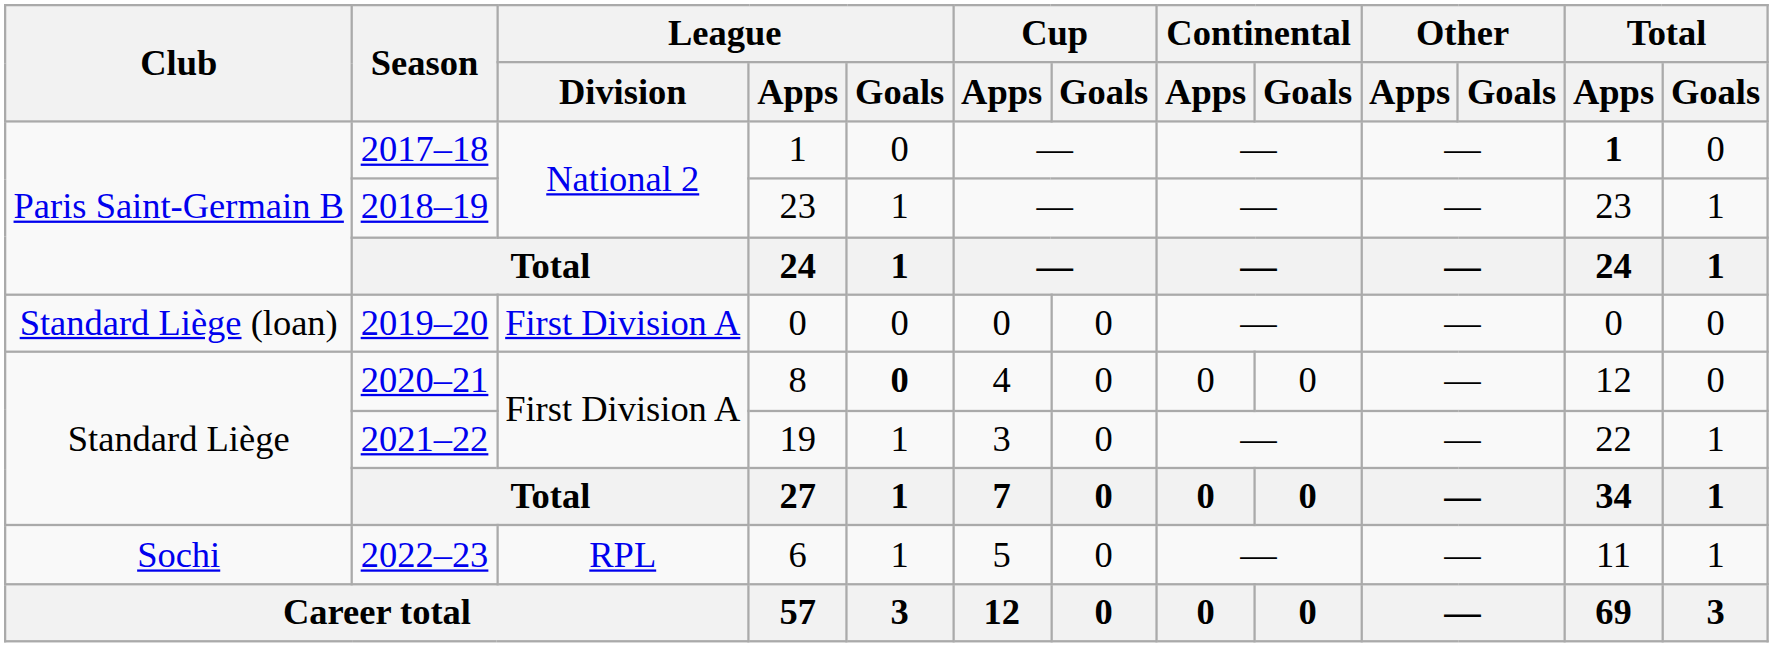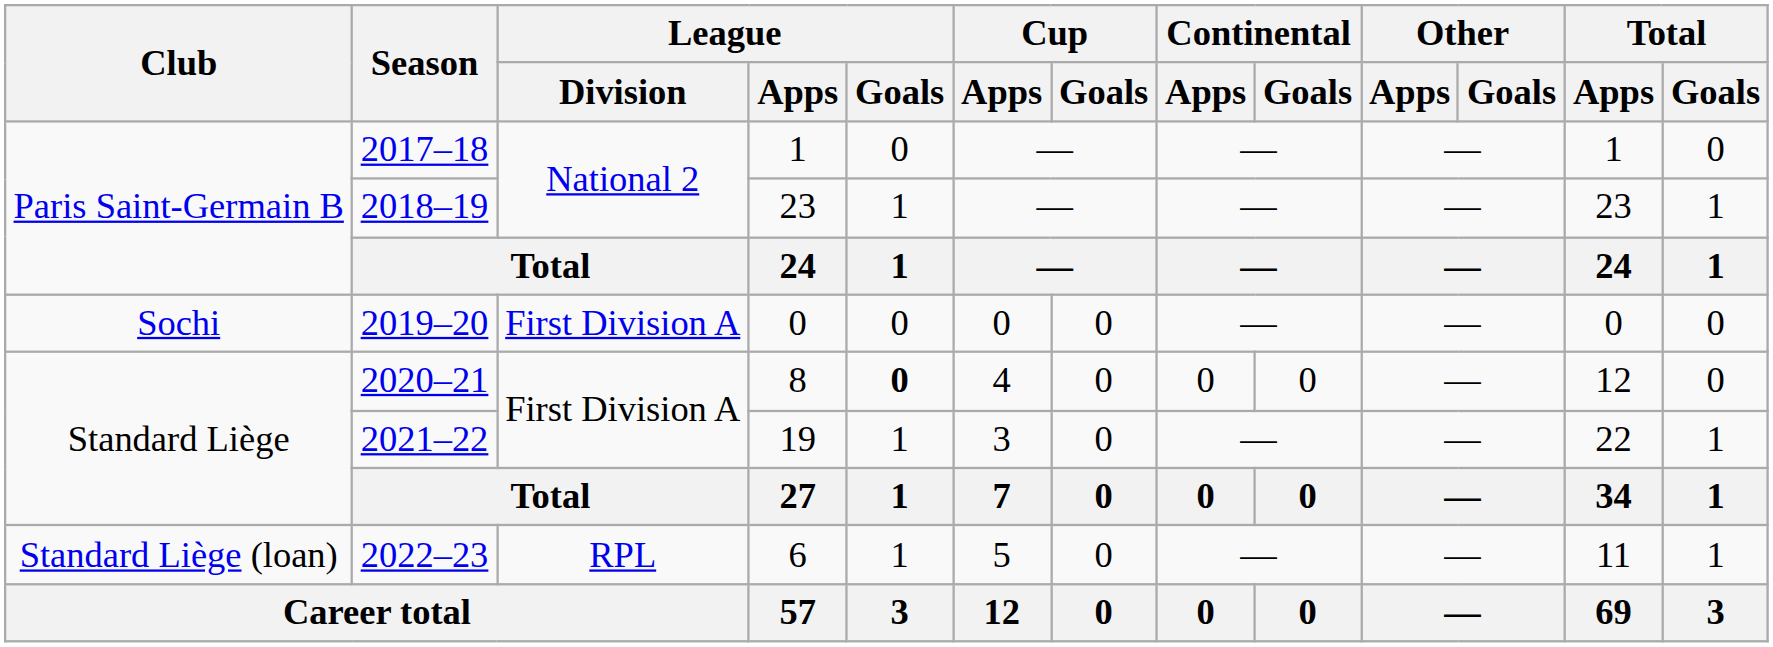2017–18 | Total / Apps: bold -> normal
2019–20 | Club: Standard Liège (loan) -> Sochi
2022–23 | Club: Sochi -> Standard Liège (loan)
